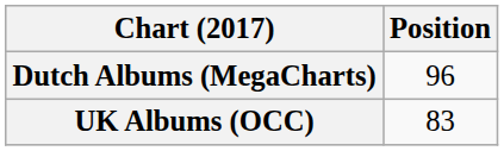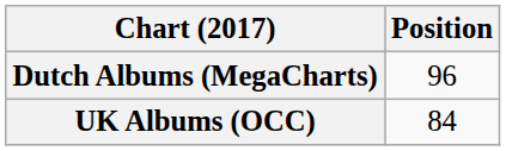UK Albums (OCC) | Position: 83 -> 84
